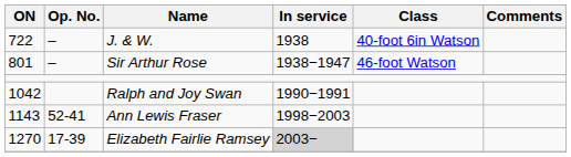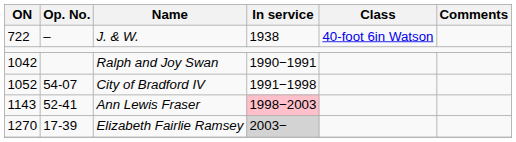- row: 801 | – | Sir Arthur Rose | 1938−1947 | 46-foot Watson
+ row: 1052 | 54-07 | City of Bradford IV | 1991−1998
Ann Lewis Fraser | In service: no background -> pink background
